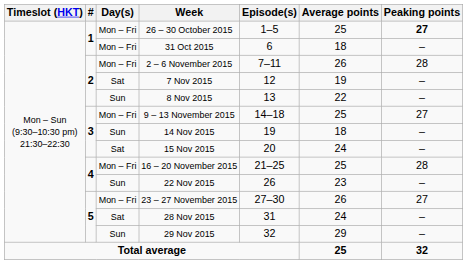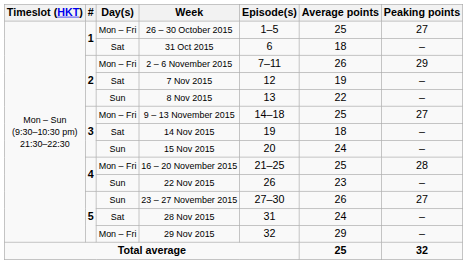26 – 30 October 2015 | Peaking points: bold -> normal
31 Oct 2015 | Day(s): Mon – Fri -> Sat
2 – 6 November 2015 | Peaking points: 28 -> 29
14 Nov 2015 | Day(s): Sun -> Sat
15 Nov 2015 | Day(s): Sat -> Sun
23 – 27 November 2015 | Day(s): Mon – Fri -> Sun
29 Nov 2015 | Day(s): Sun -> Mon – Fri
